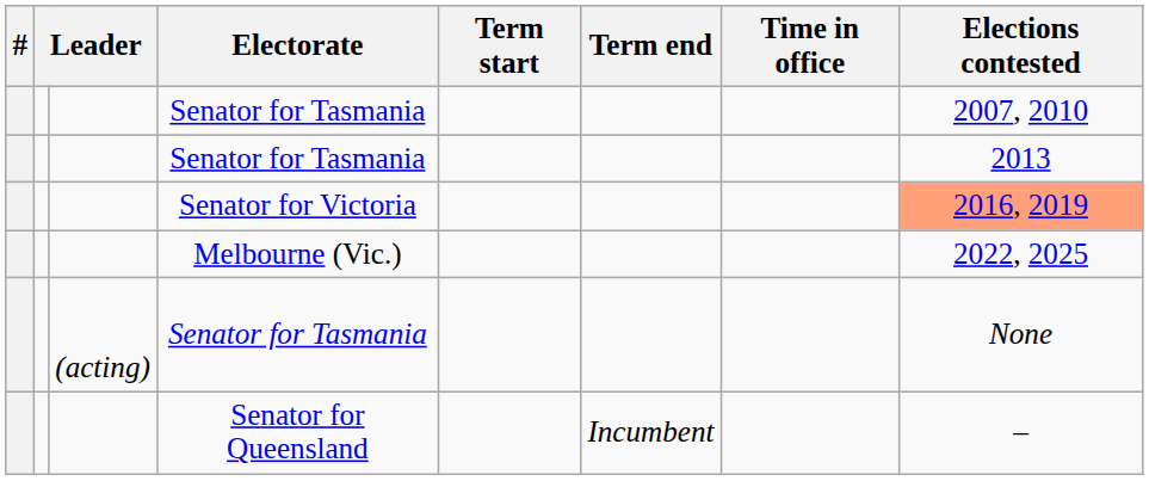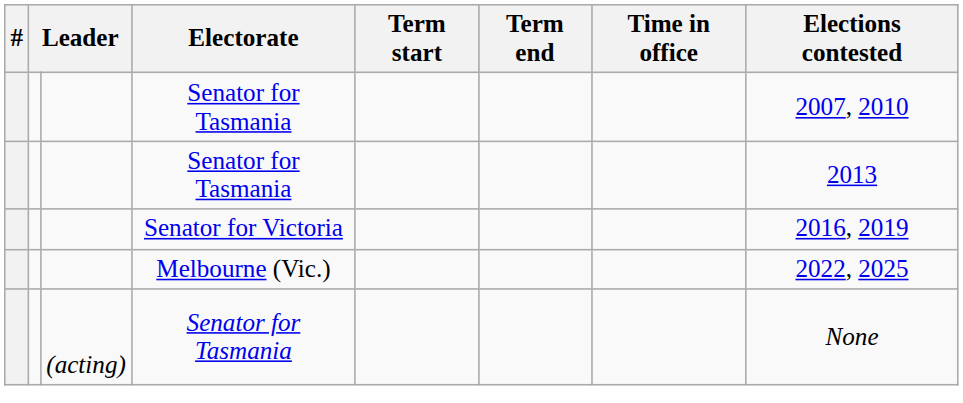Senator for Victoria | Elections contested: lightsalmon background -> no background
- row: Senator for Queensland | Incumbent | –
